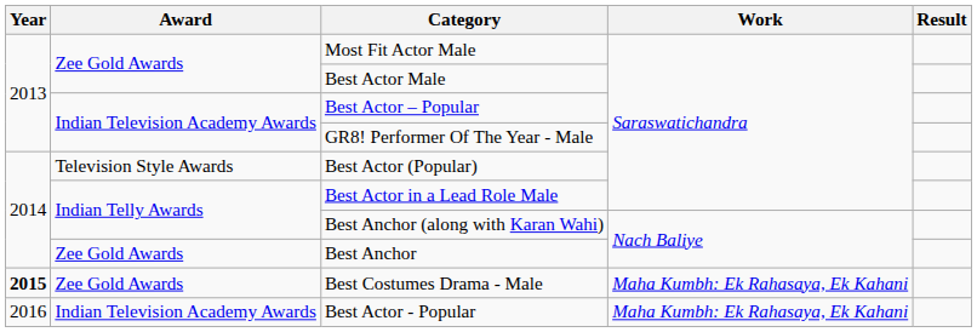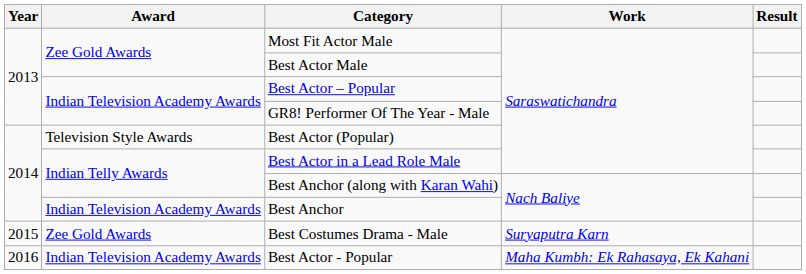Best Anchor | Award: Zee Gold Awards -> Indian Television Academy Awards
Best Costumes Drama - Male | Year: bold -> normal
Best Costumes Drama - Male | Work: Maha Kumbh: Ek Rahasaya, Ek Kahani -> Suryaputra Karn
